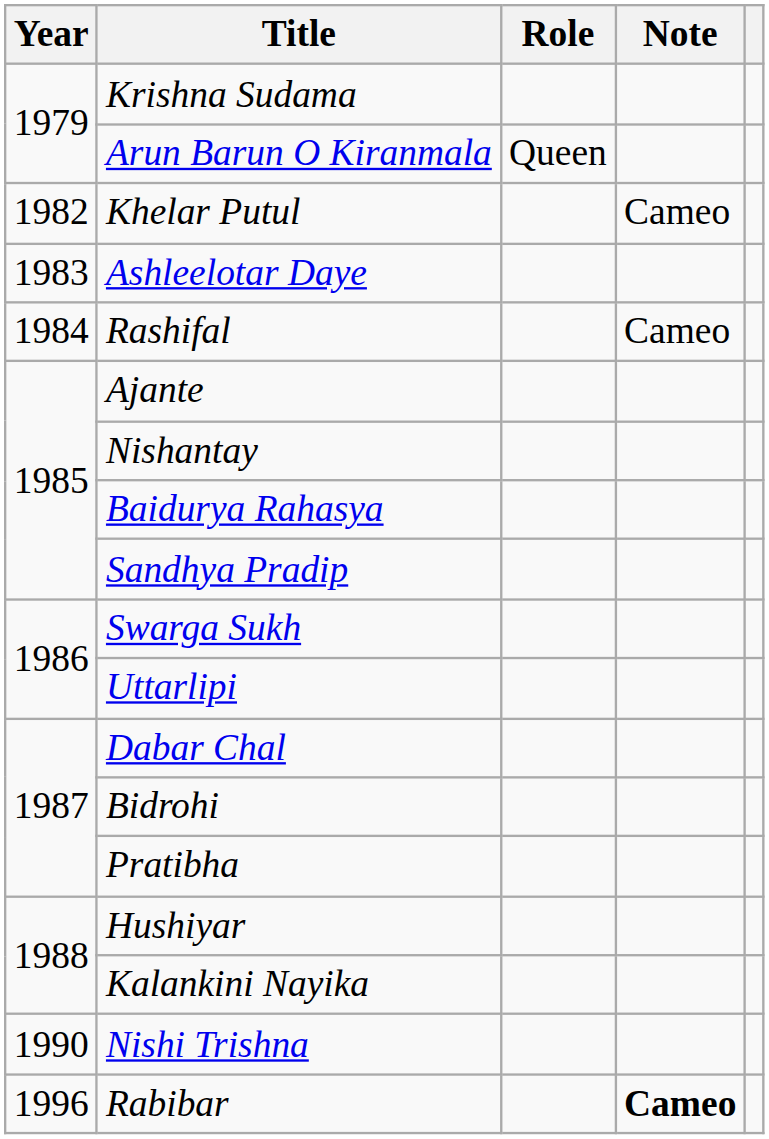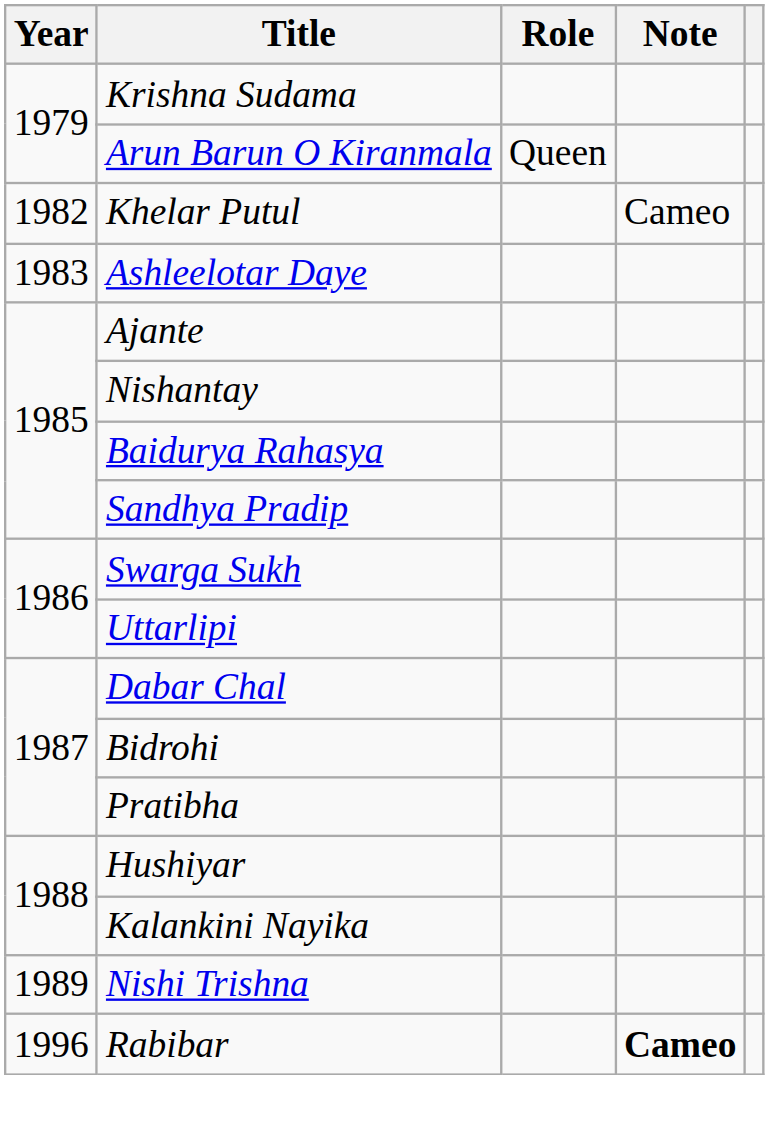- row: 1984 | Rashifal | Cameo
Nishi Trishna | Year: 1990 -> 1989
